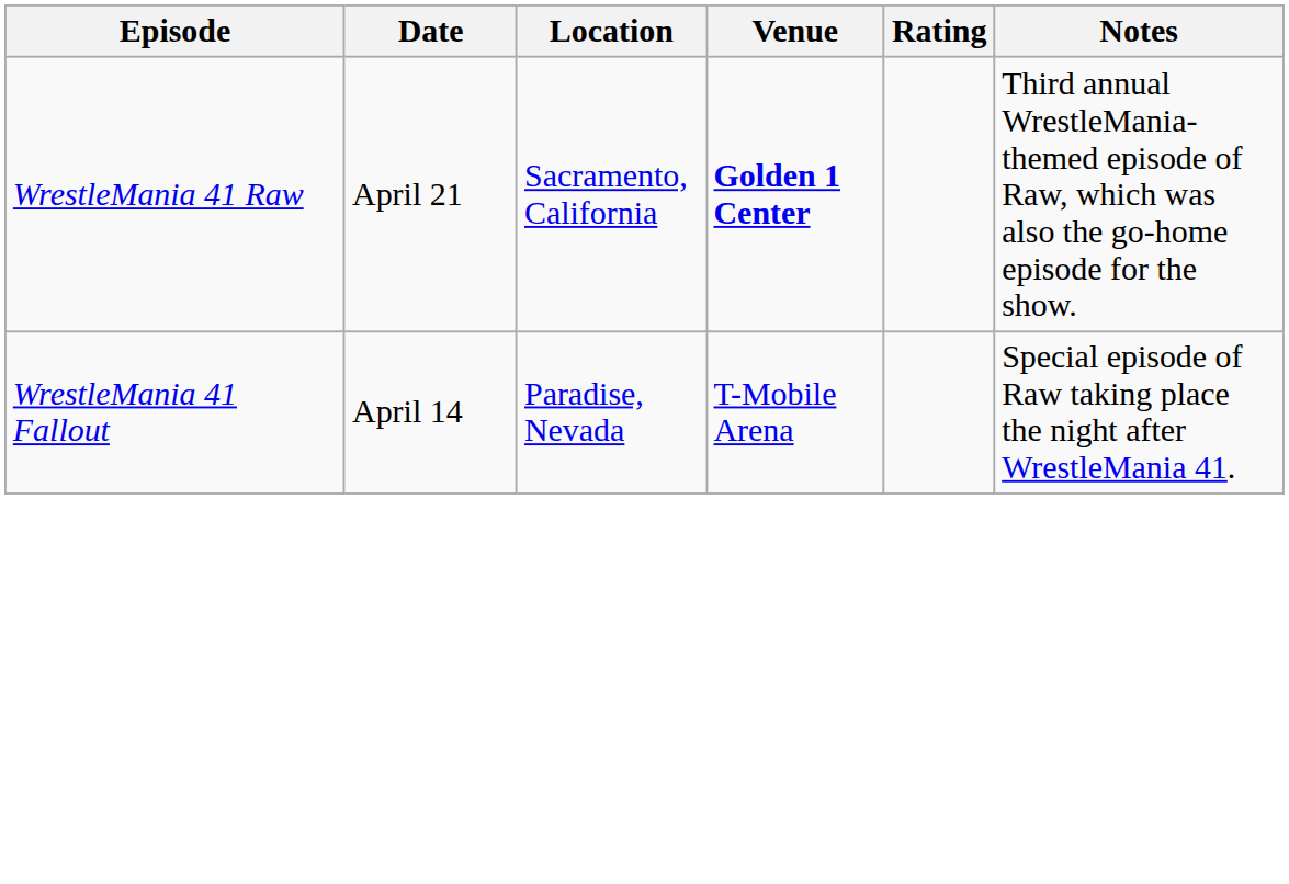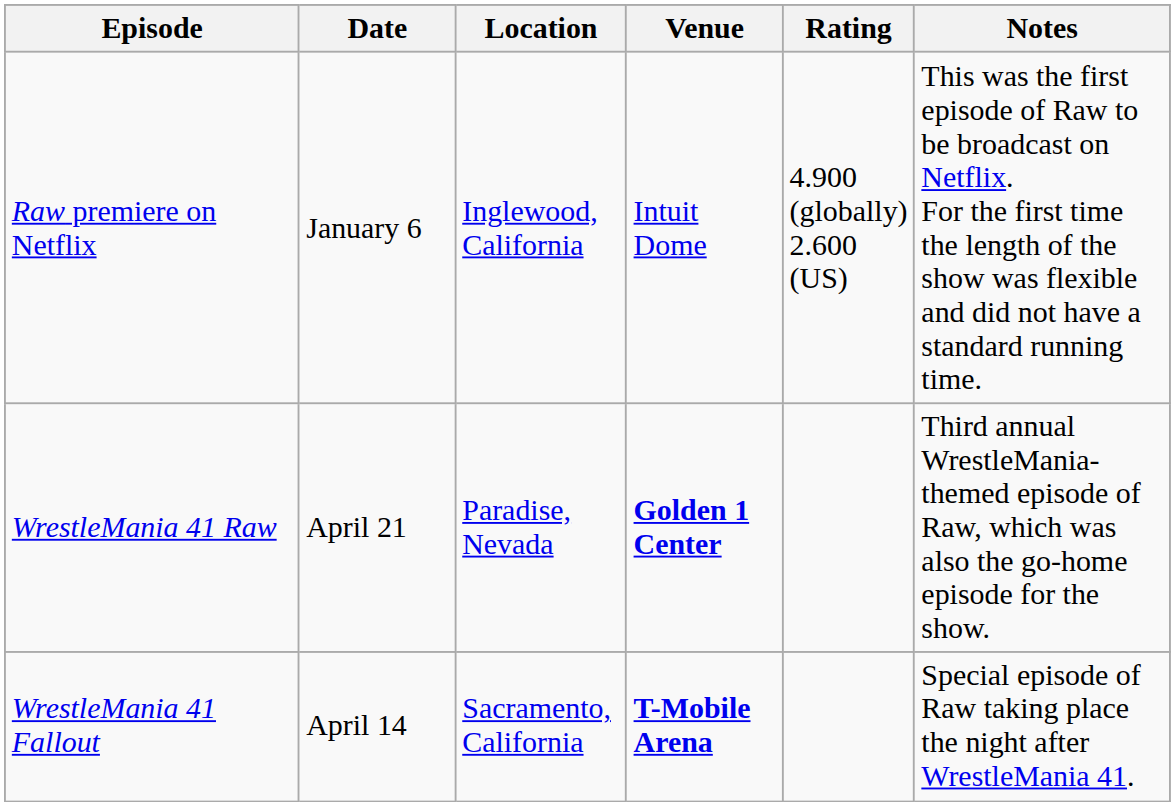+ row: Raw premiere on Netflix | January 6 | Inglewood, California | Intuit Dome | 4.900 (globally) 2.600 (US) | This was the first episode of Raw to be broadcast on Netflix. For the first time the length of the show was flexible and did not have a standard running time.
WrestleMania 41 Raw | Location: Sacramento, California -> Paradise, Nevada
WrestleMania 41 Fallout | Location: Paradise, Nevada -> Sacramento, California
WrestleMania 41 Fallout | Venue: normal -> bold
